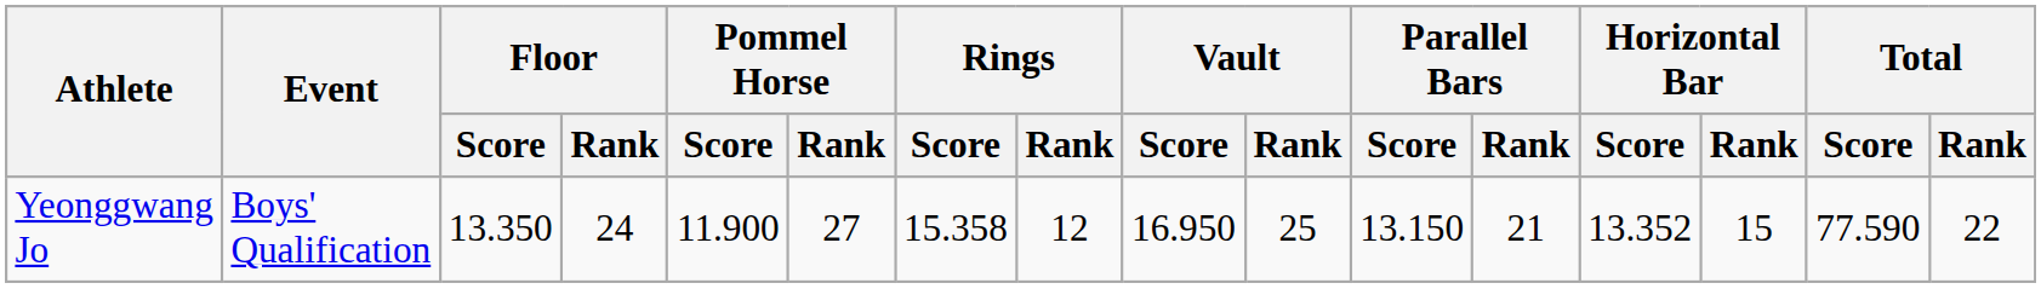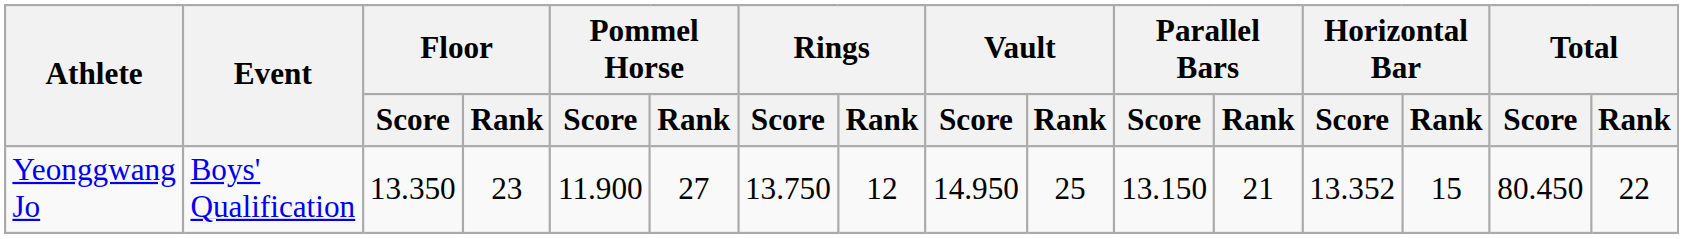Yeonggwang Jo | Floor / Rank: 24 -> 23
Yeonggwang Jo | Rings / Score: 15.358 -> 13.750
Yeonggwang Jo | Vault / Score: 16.950 -> 14.950
Yeonggwang Jo | Total / Score: 77.590 -> 80.450
